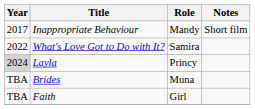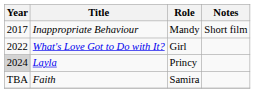What's Love Got to Do with It? | Role: Samira -> Girl
- row: TBA | Brides | Muna
Faith | Role: Girl -> Samira
